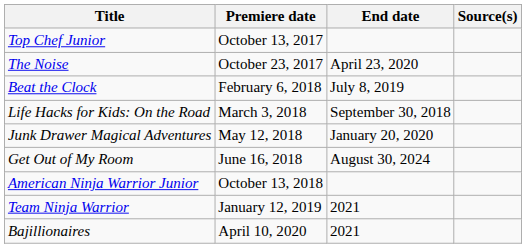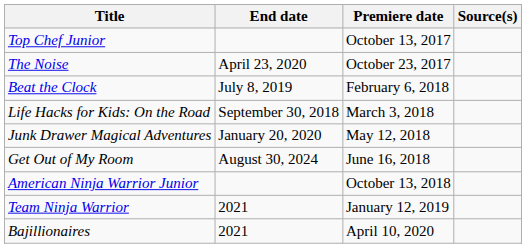columns swapped: Premiere date <-> End date
